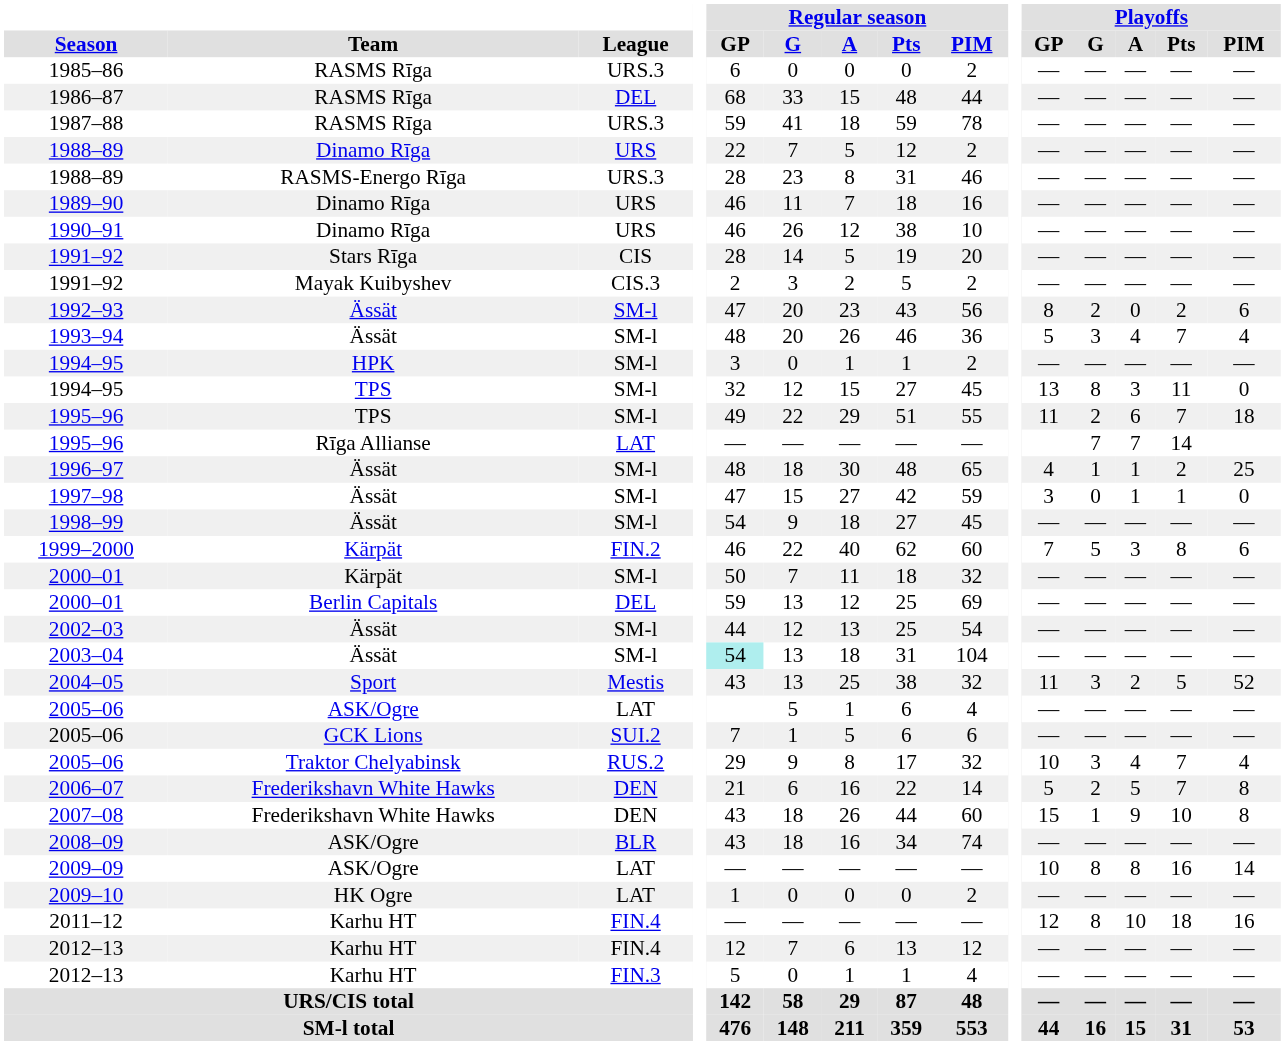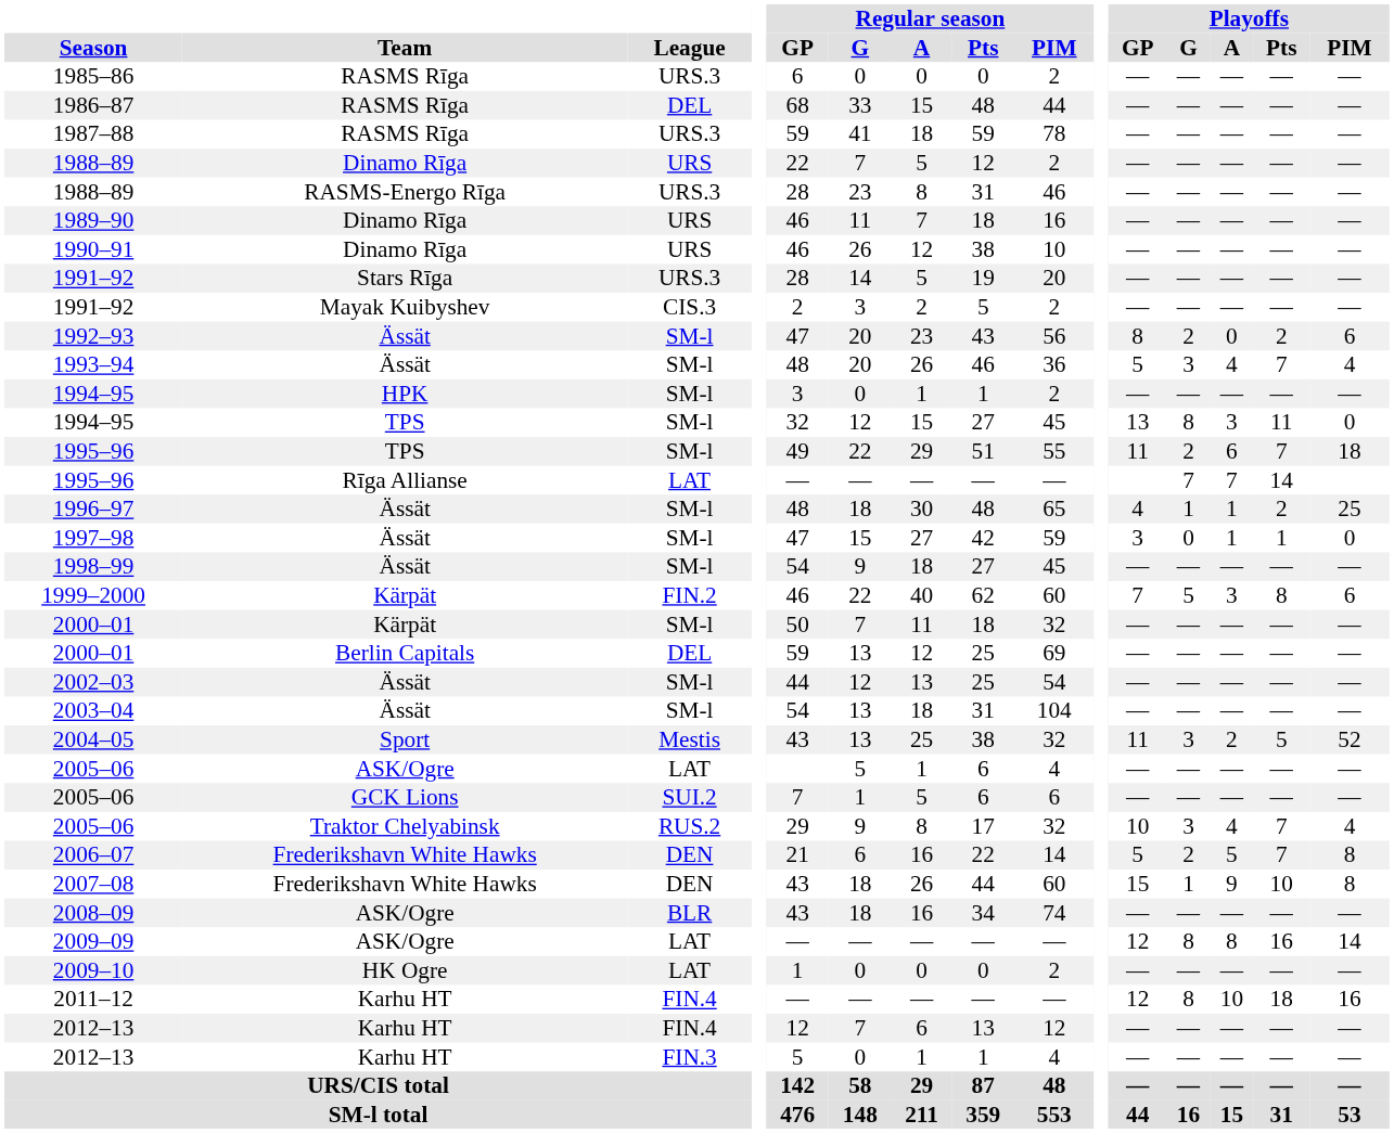1991–92 / Stars Rīga | League: CIS -> URS.3
2003–04 | Regular season / GP: paleturquoise background -> no background
2009–09 | Playoffs / GP: 10 -> 12
